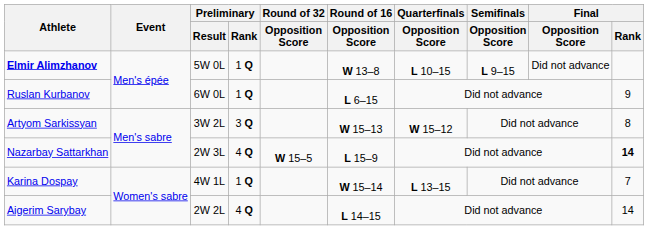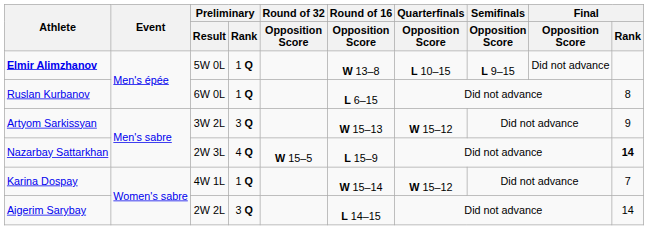Ruslan Kurbanov | Final / Rank: 9 -> 8
Artyom Sarkissyan | Final / Rank: 8 -> 9
Karina Dospay | Quarterfinals / Opposition Score: L 13–15 -> W 15–12
Aigerim Sarybay | Preliminary / Rank: 4 Q -> 3 Q
